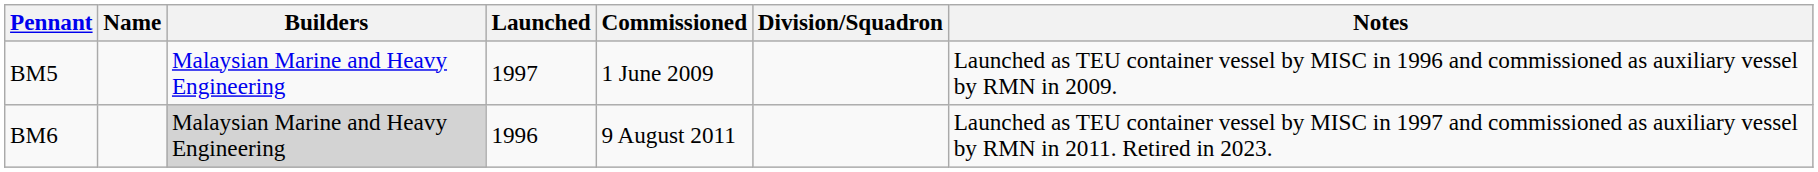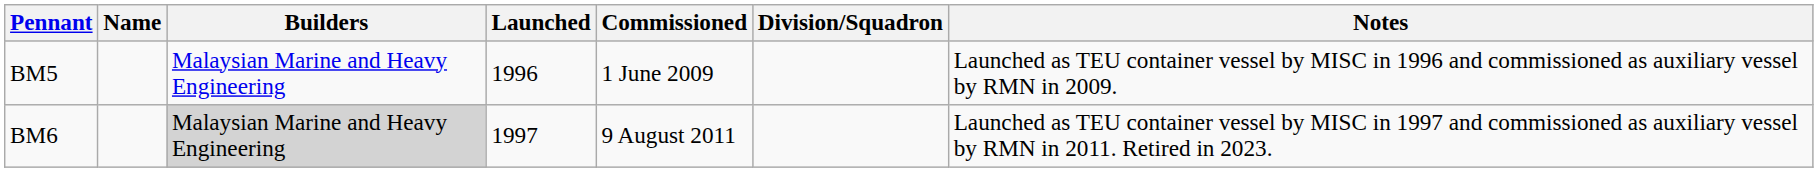BM5 | Launched: 1997 -> 1996
BM6 | Launched: 1996 -> 1997
